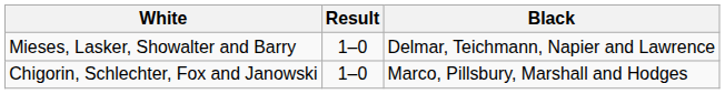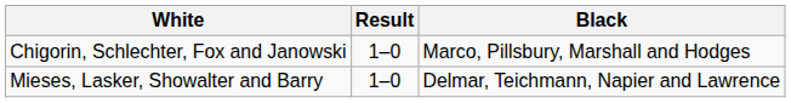rows swapped: Mieses, Lasker, Showalter and Barry <-> Chigorin, Schlechter, Fox and Janowski
